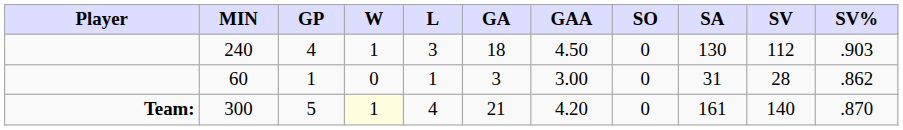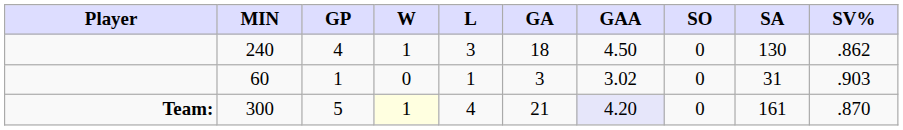- column: SV | 112 | 28 | 140
240 | SV%: .903 -> .862
60 | GAA: 3.00 -> 3.02
60 | SV%: .862 -> .903
300 | GAA: no background -> lavender background
